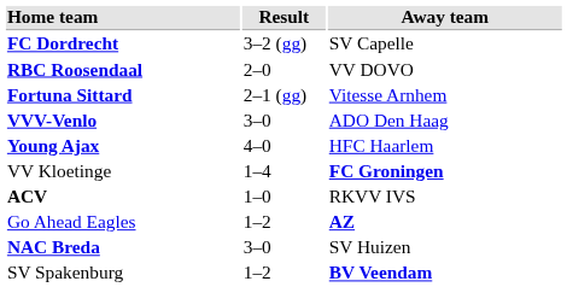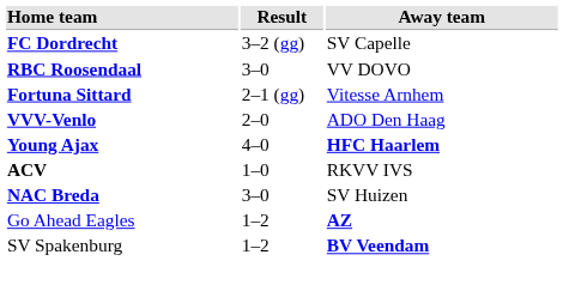RBC Roosendaal | Result: 2–0 -> 3–0
VVV-Venlo | Result: 3–0 -> 2–0
Young Ajax | Away team: normal -> bold
- row: VV Kloetinge | 1–4 | FC Groningen
rows swapped: NAC Breda <-> Go Ahead Eagles
